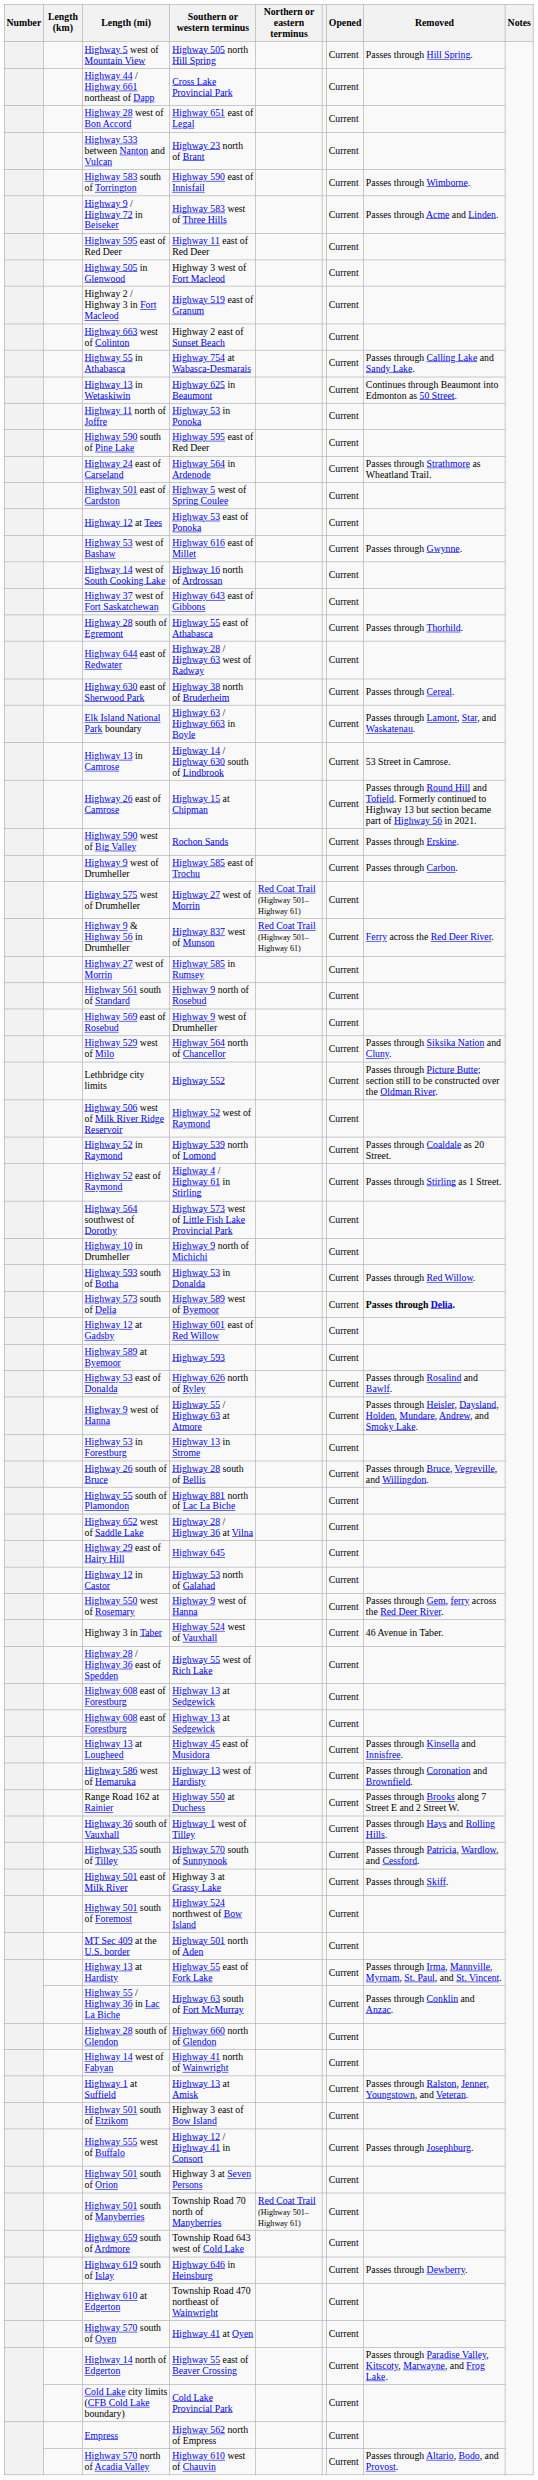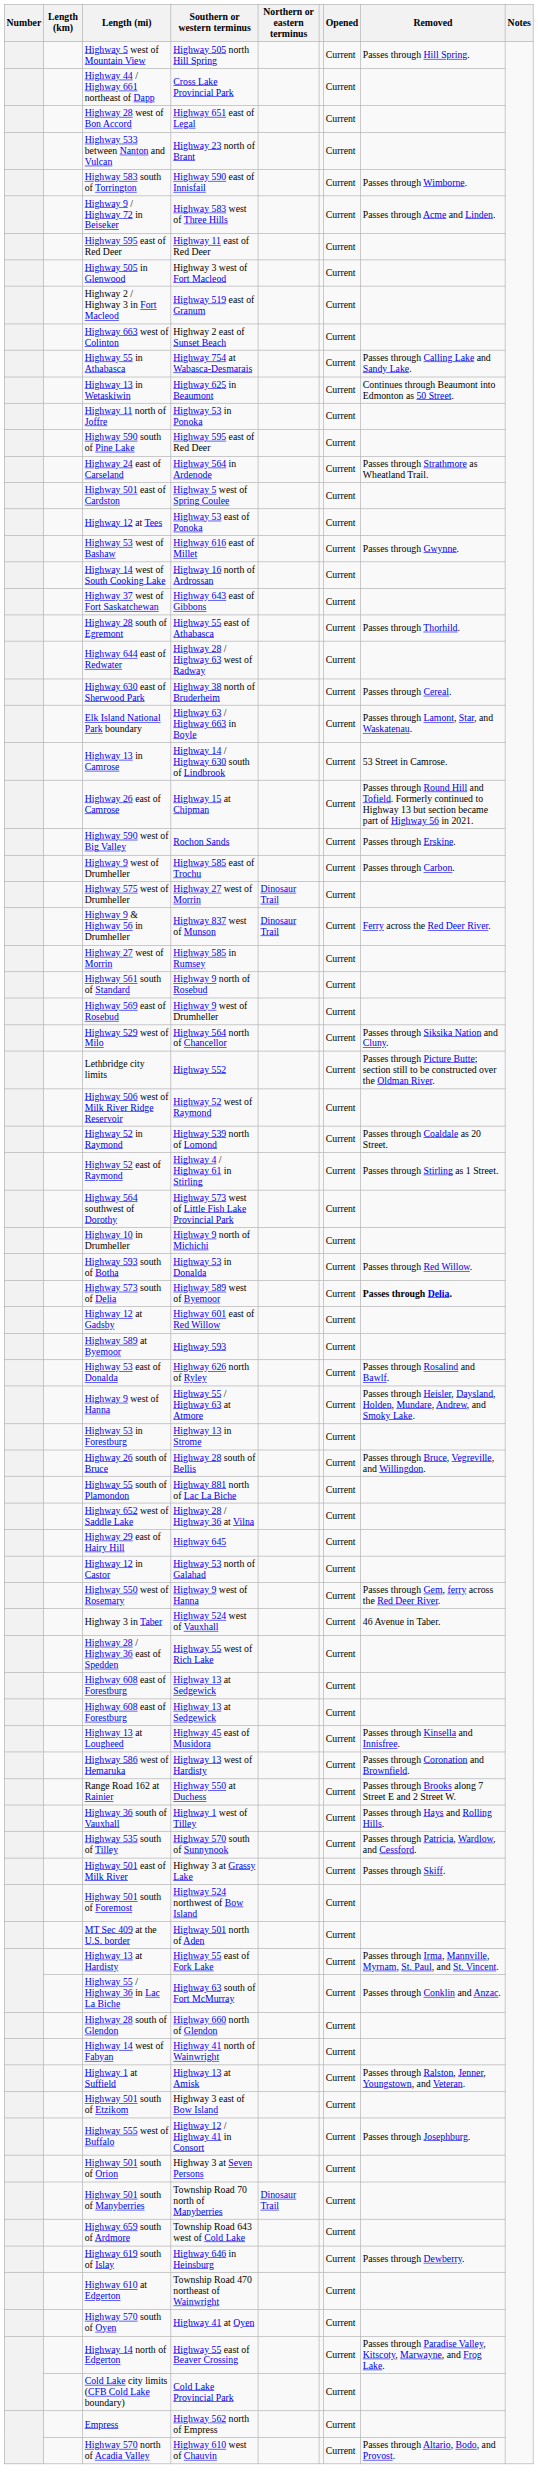Highway 575 west of Drumheller | Northern or eastern terminus: Red Coat Trail (Highway 501–Highway 61) -> Dinosaur Trail
Highway 9 & Highway 56 in Drumheller | Northern or eastern terminus: Red Coat Trail (Highway 501–Highway 61) -> Dinosaur Trail
Highway 501 south of Manyberries | Northern or eastern terminus: Red Coat Trail (Highway 501–Highway 61) -> Dinosaur Trail
